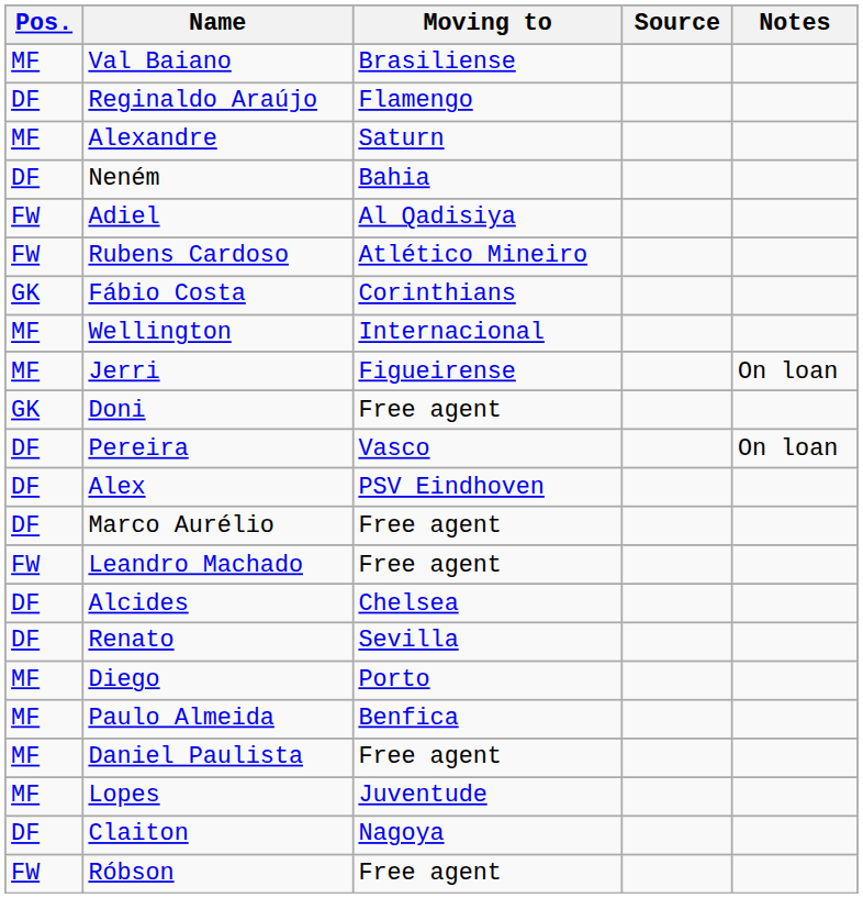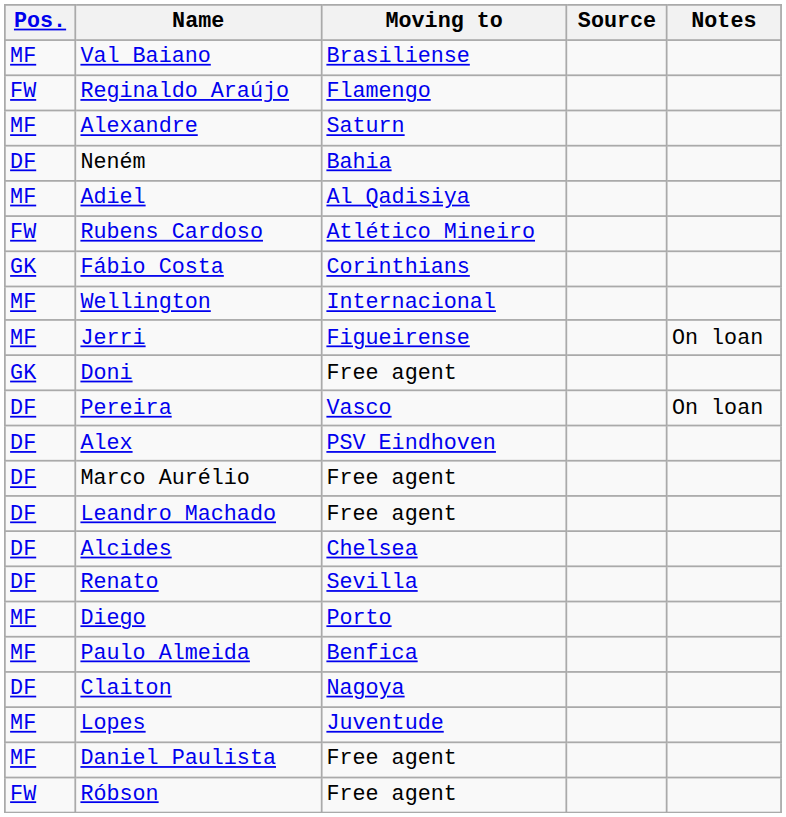Reginaldo Araújo | Pos.: DF -> FW
Adiel | Pos.: FW -> MF
Leandro Machado | Pos.: FW -> DF
rows swapped: Claiton <-> Daniel Paulista
